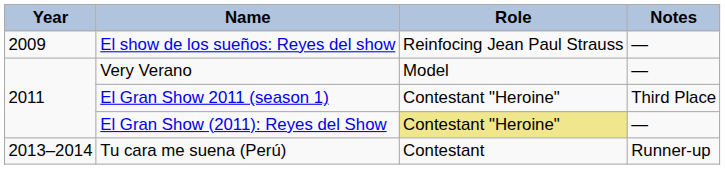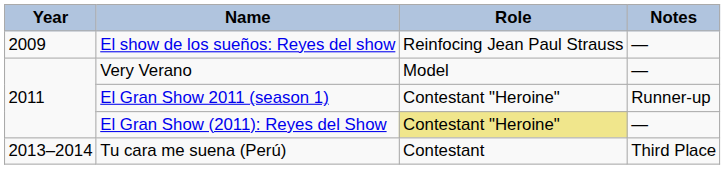El Gran Show 2011 (season 1) | Notes: Third Place -> Runner-up
Tu cara me suena (Perú) | Notes: Runner-up -> Third Place
